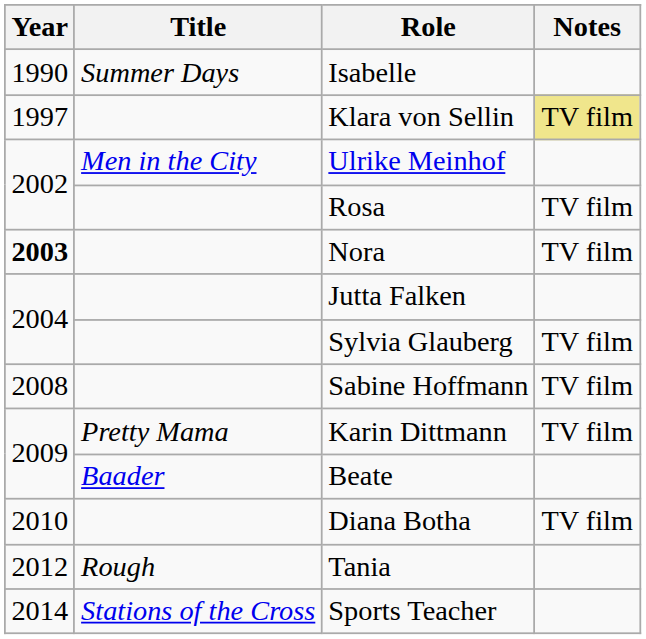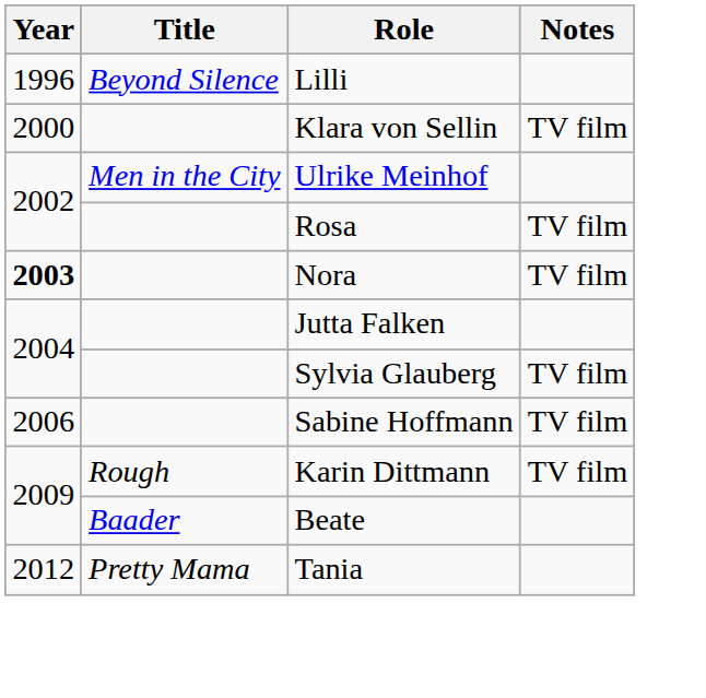- row: 1990 | Summer Days | Isabelle
+ row: 1996 | Beyond Silence | Lilli
Klara von Sellin | Year: 1997 -> 2000
Klara von Sellin | Notes: khaki background -> no background
Sabine Hoffmann | Year: 2008 -> 2006
Karin Dittmann | Title: Pretty Mama -> Rough
- row: 2010 | Diana Botha | TV film
Tania | Title: Rough -> Pretty Mama
- row: 2014 | Stations of the Cross | Sports Teacher
